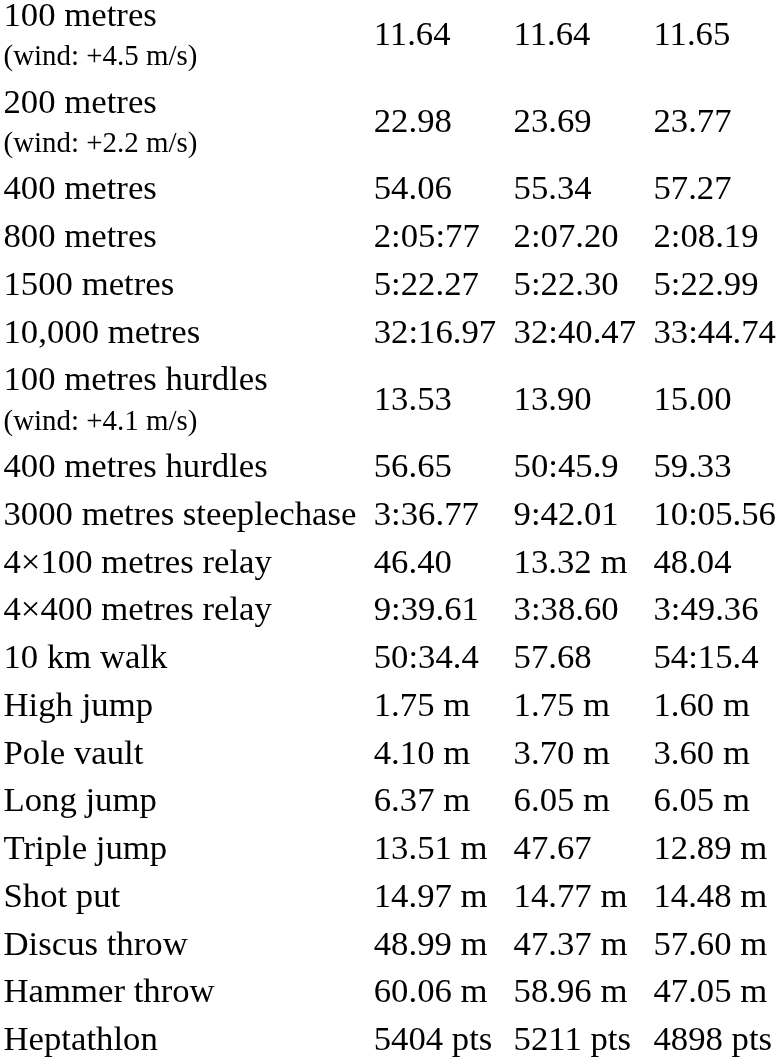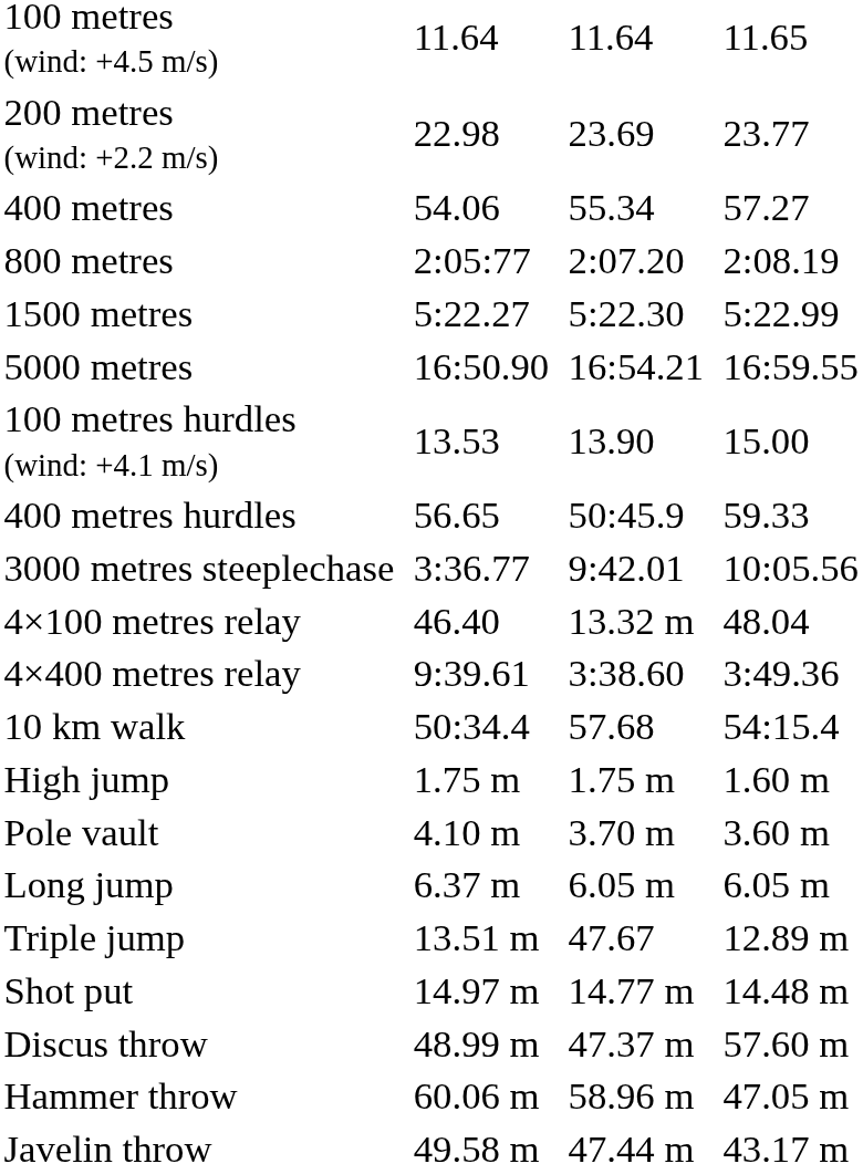+ row: 5000 metres | 16:50.90 | 16:54.21 | 16:59.55
- row: 10,000 metres | 32:16.97 | 32:40.47 | 33:44.74
+ row: Javelin throw | 49.58 m | 47.44 m | 43.17 m
- row: Heptathlon | 5404 pts | 5211 pts | 4898 pts
